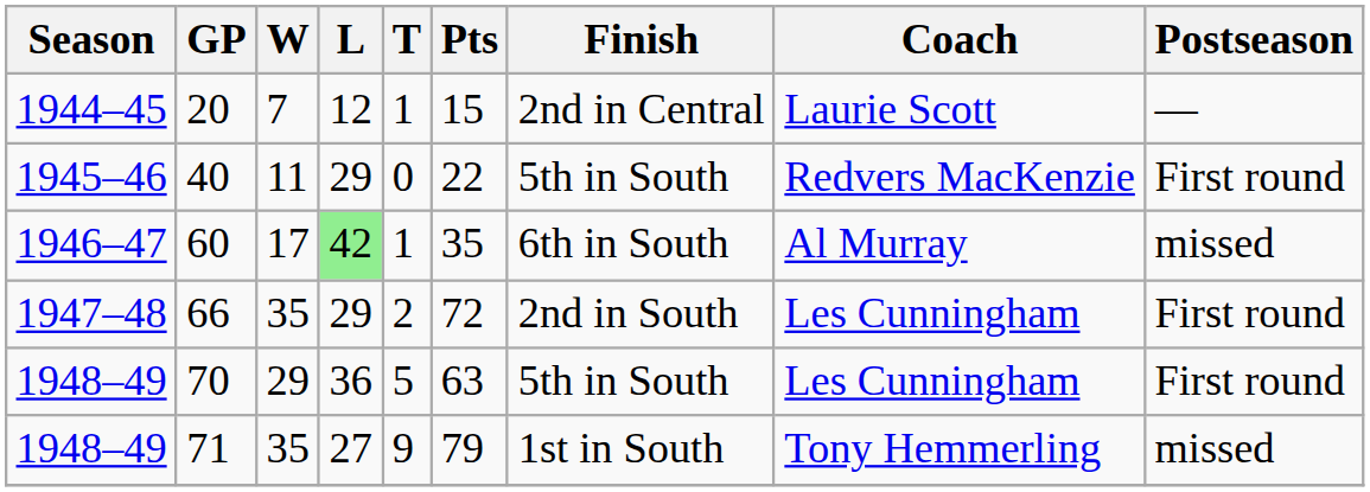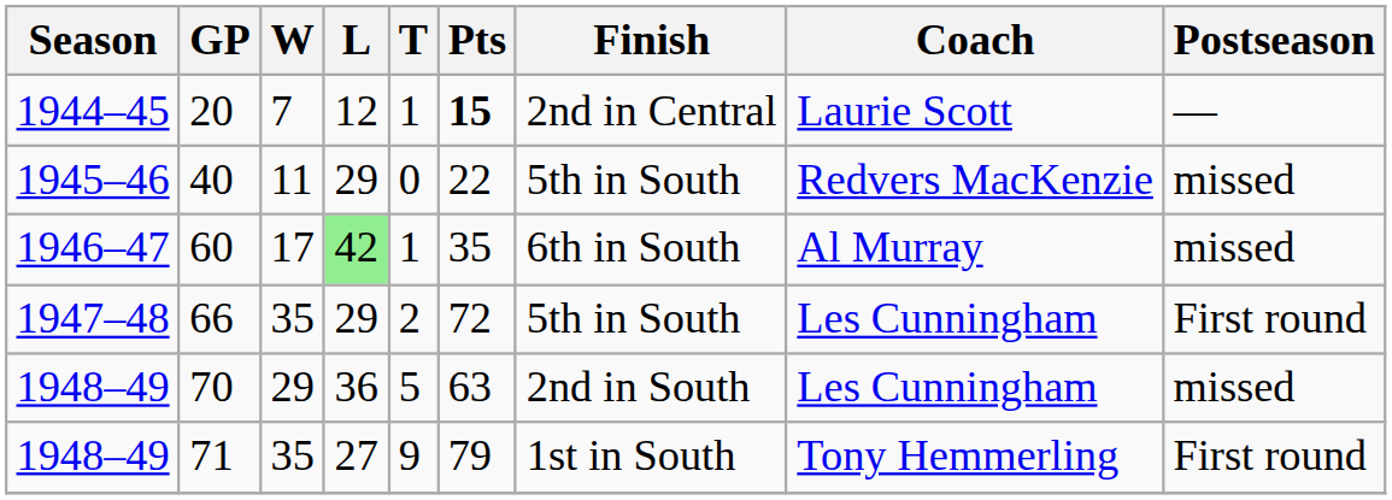20 | Pts: normal -> bold
40 | Postseason: First round -> missed
66 | Finish: 2nd in South -> 5th in South
70 | Finish: 5th in South -> 2nd in South
70 | Postseason: First round -> missed
71 | Postseason: missed -> First round
